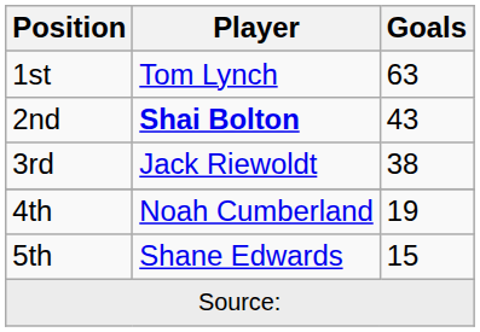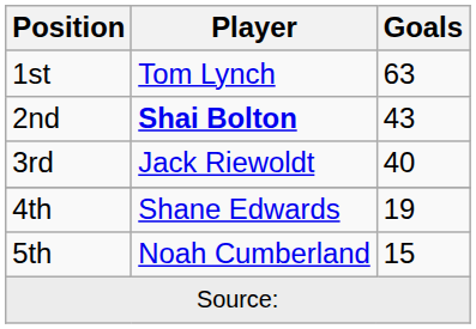3rd | Goals: 38 -> 40
4th | Player: Noah Cumberland -> Shane Edwards
5th | Player: Shane Edwards -> Noah Cumberland
